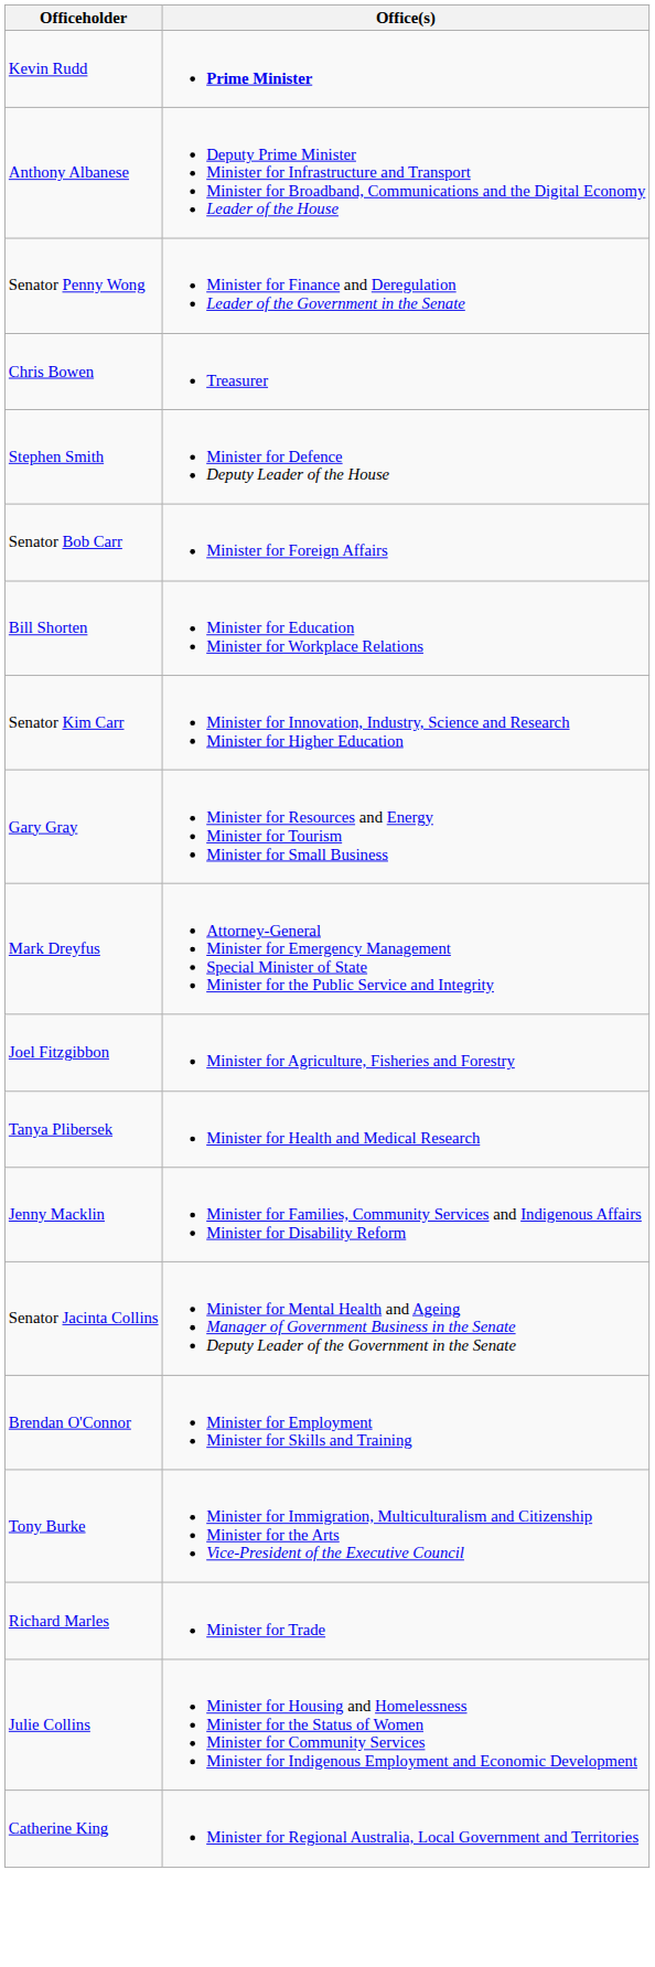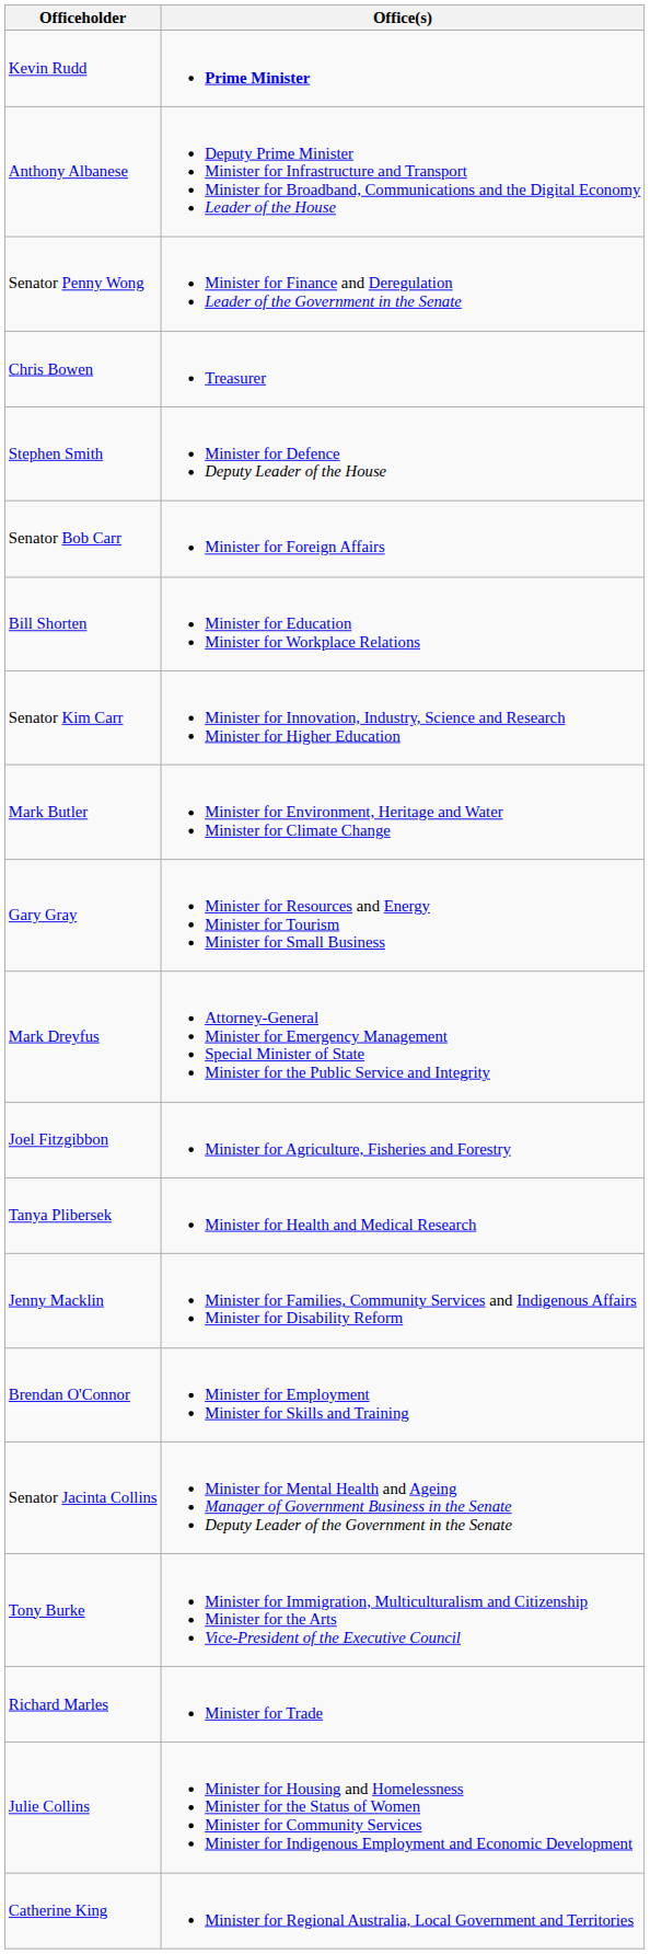+ row: Mark Butler | Minister for Environment, Heritage and Water Minister for Climate Change
rows swapped: Senator Jacinta Collins <-> Brendan O'Connor
